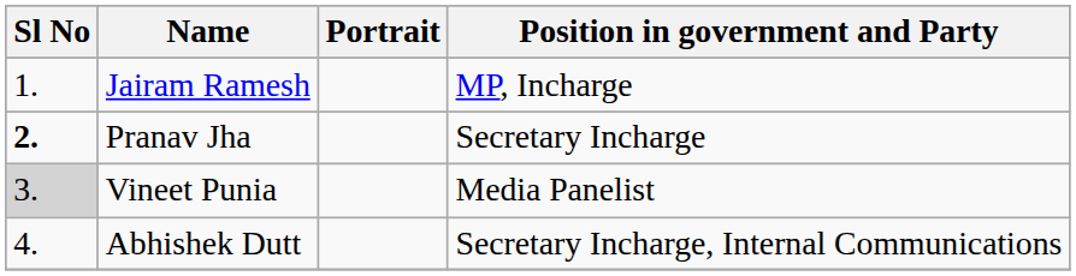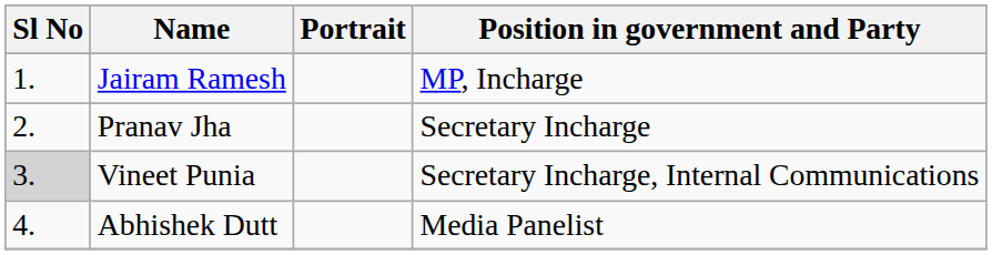Pranav Jha | Sl No: bold -> normal
Vineet Punia | Position in government and Party: Media Panelist -> Secretary Incharge, Internal Communications
Abhishek Dutt | Position in government and Party: Secretary Incharge, Internal Communications -> Media Panelist
